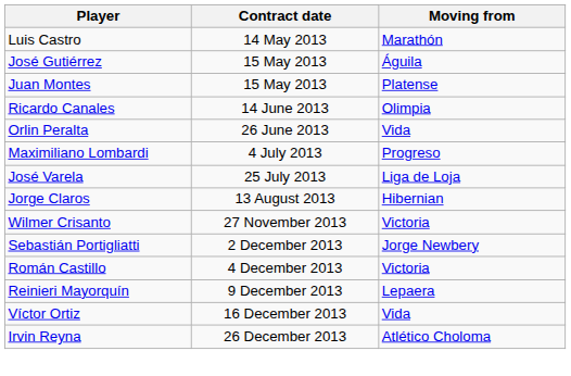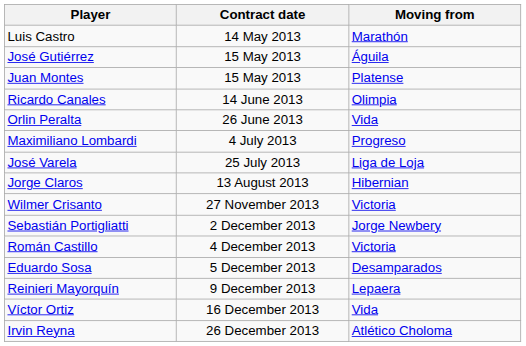+ row: Eduardo Sosa | 5 December 2013 | Desamparados
